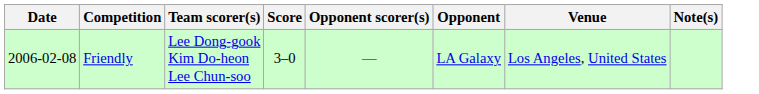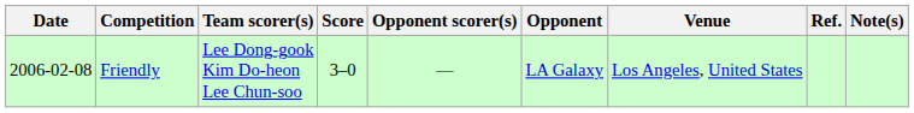+ column: Ref.
